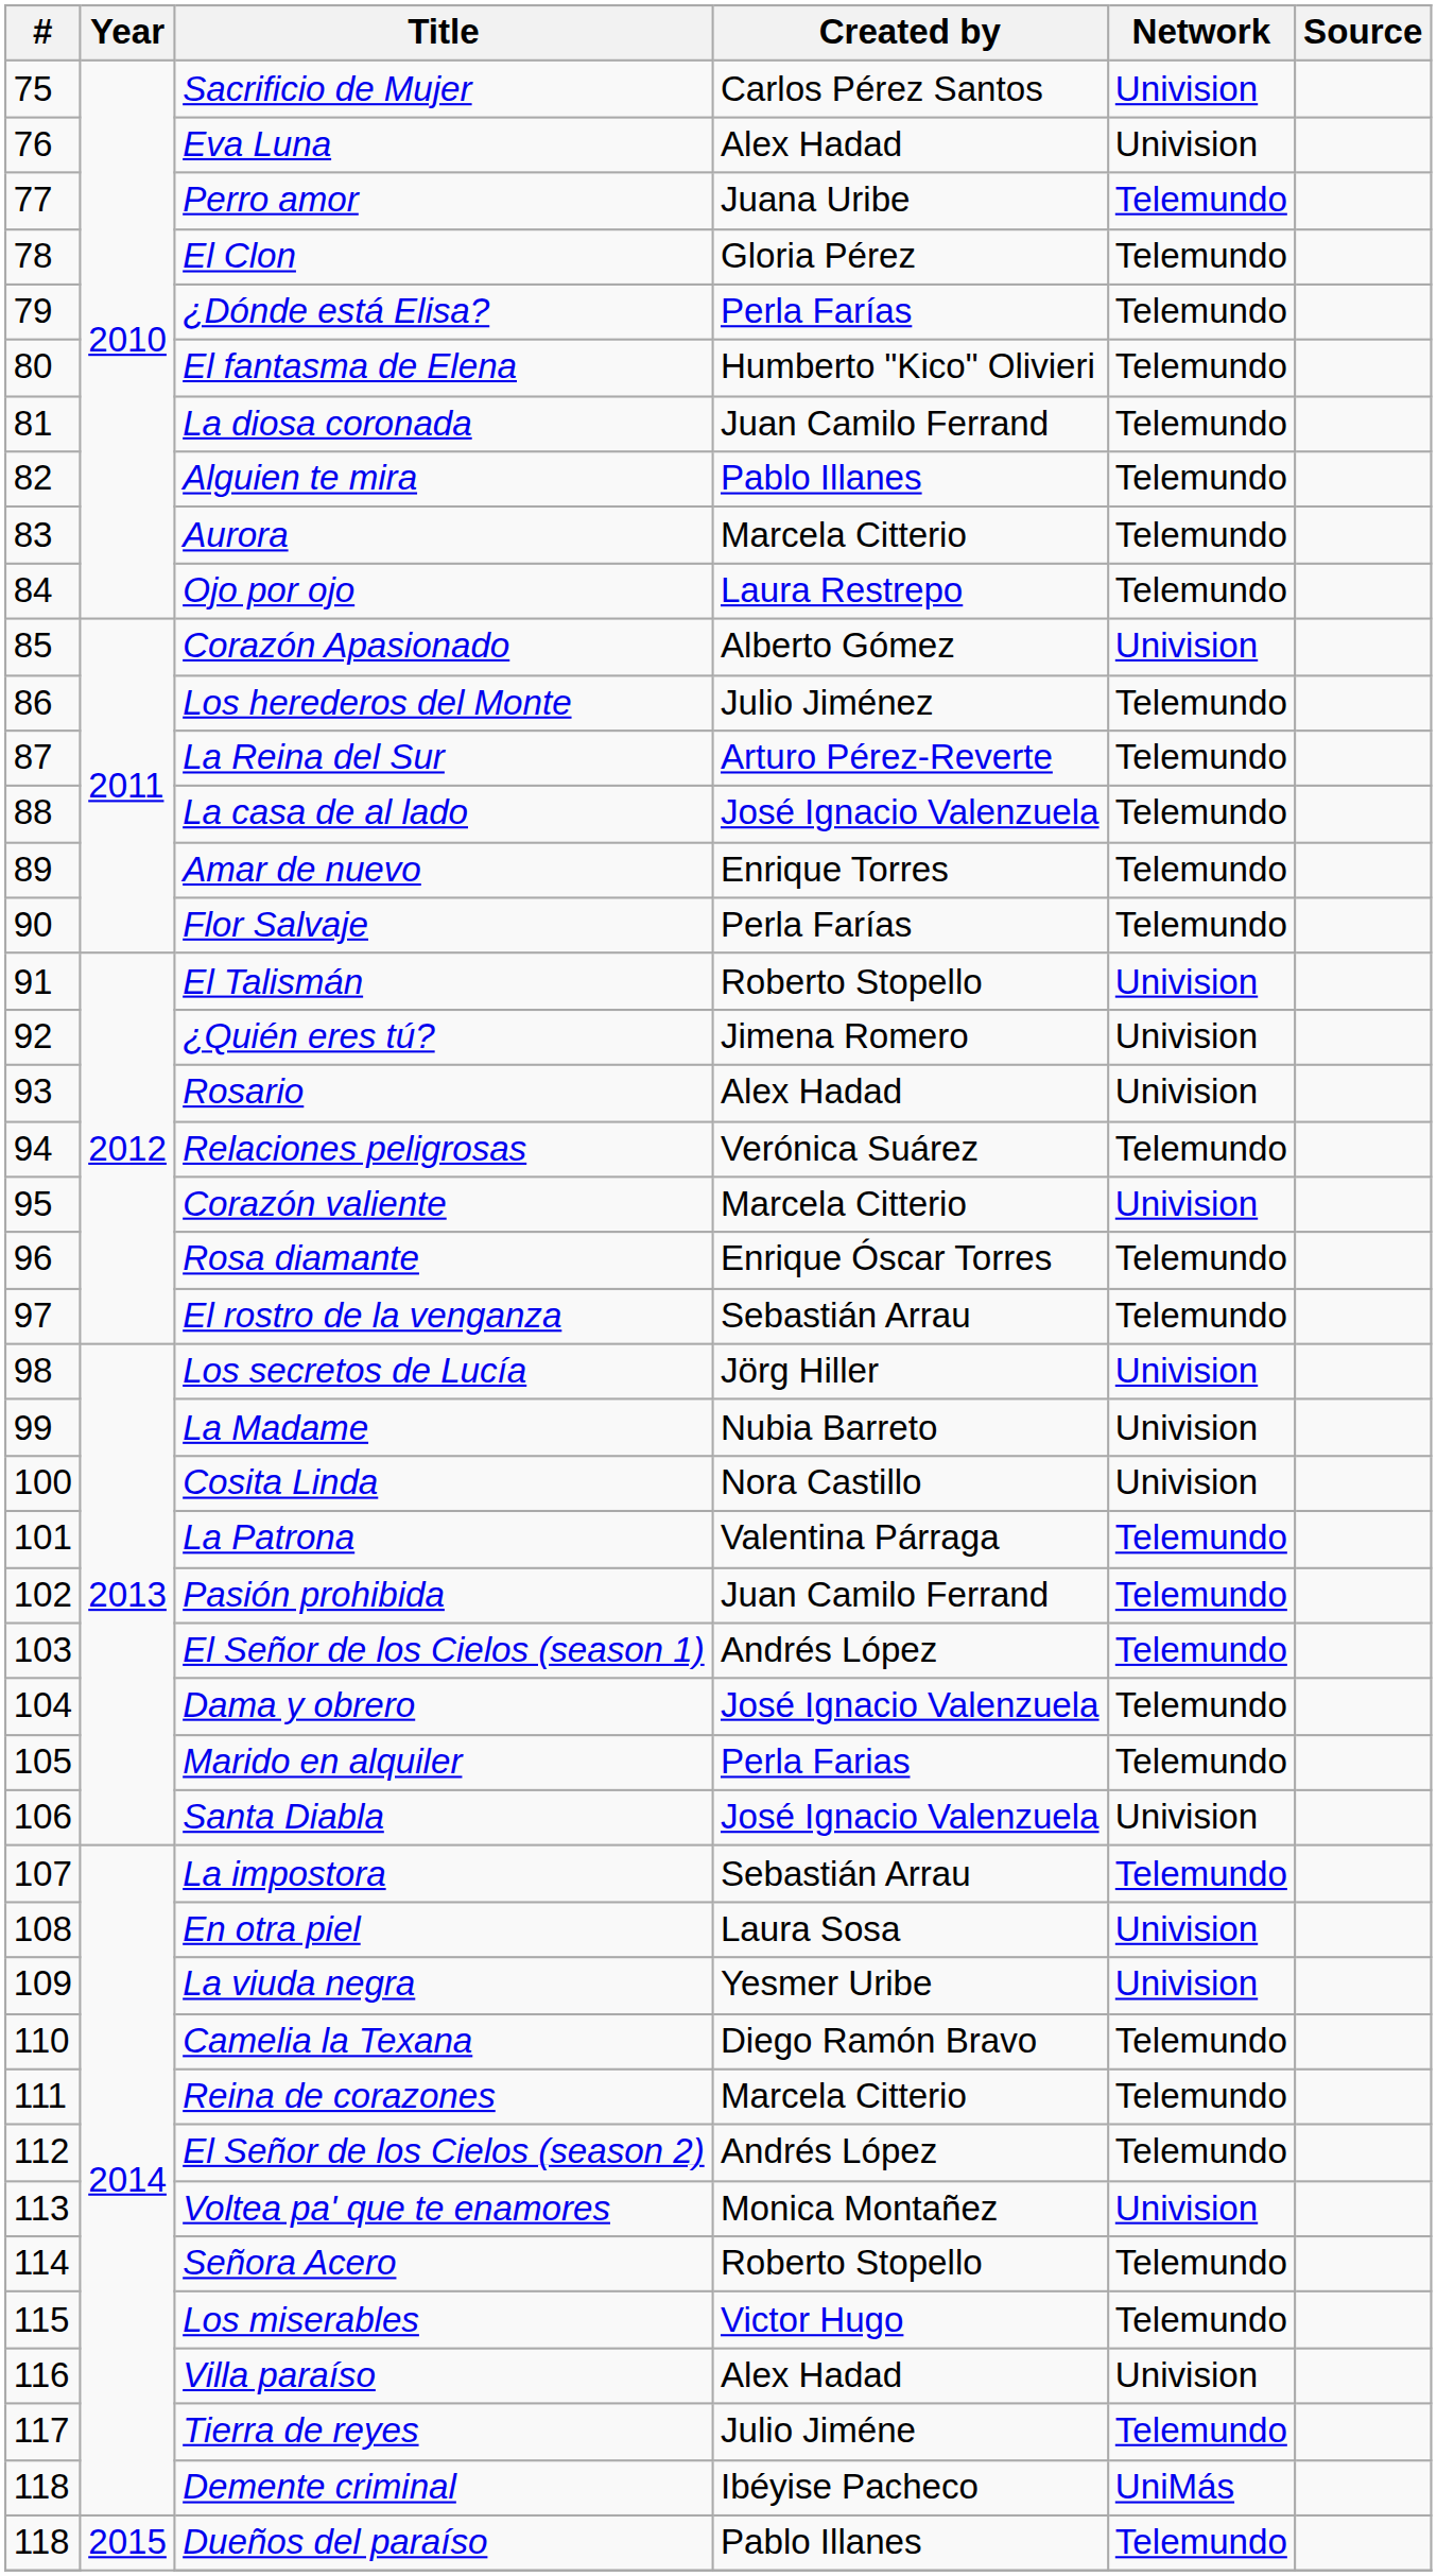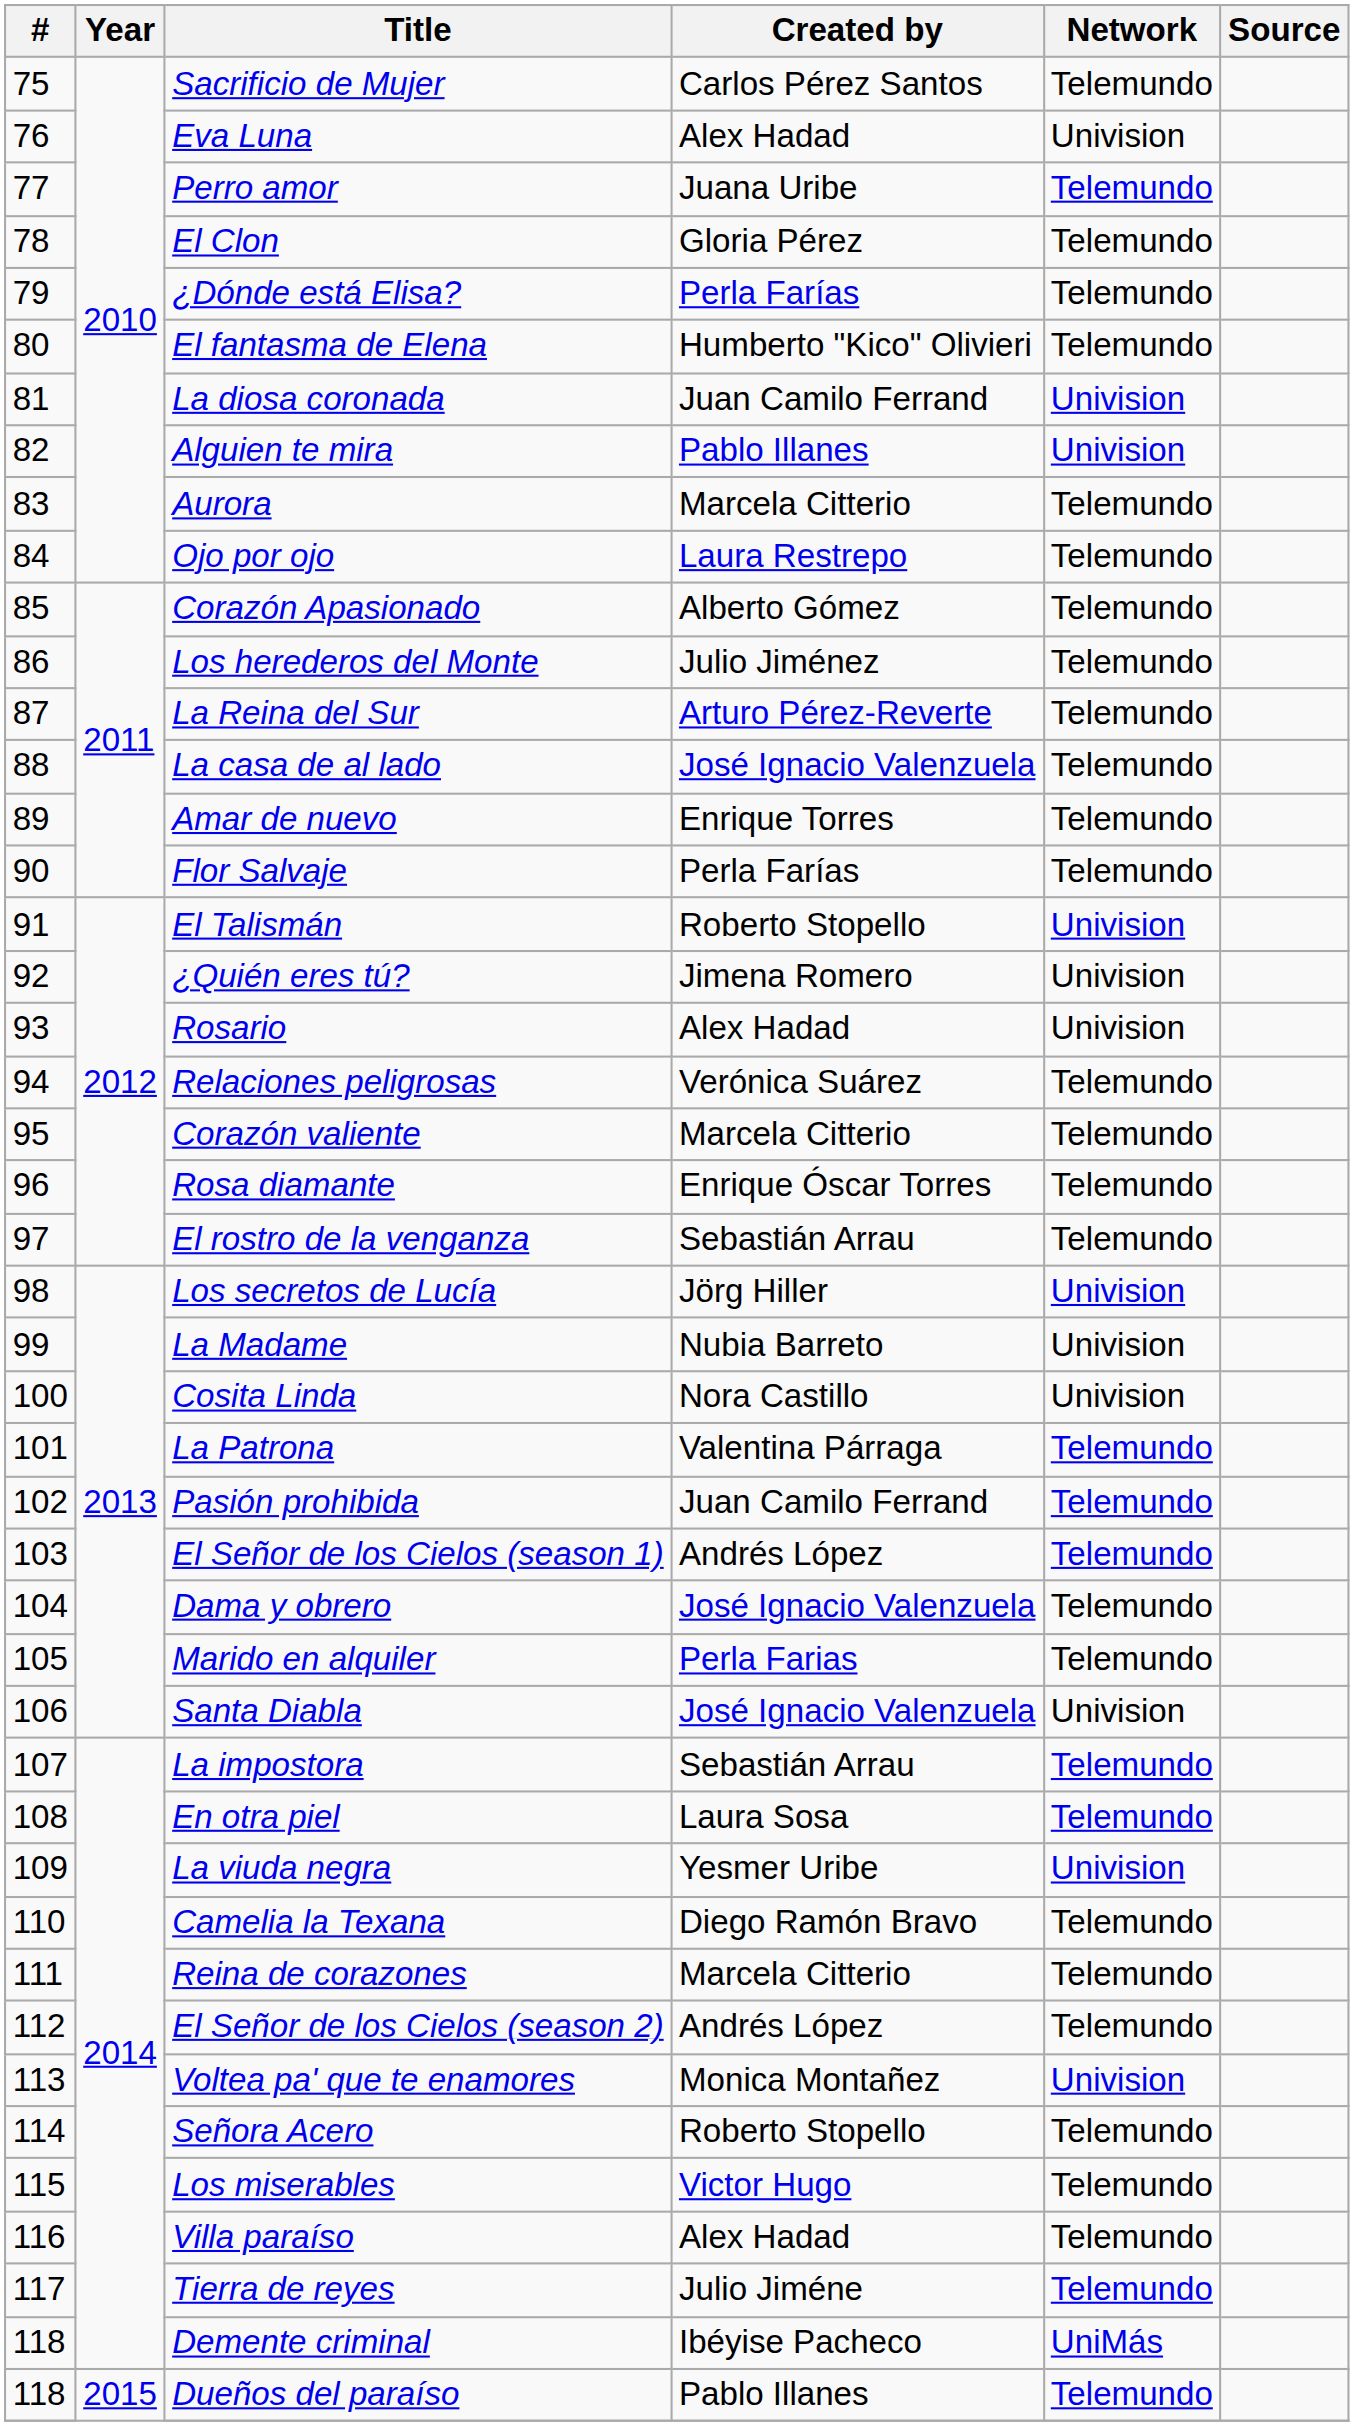Sacrificio de Mujer | Network: Univision -> Telemundo
La diosa coronada | Network: Telemundo -> Univision
Alguien te mira | Network: Telemundo -> Univision
Corazón Apasionado | Network: Univision -> Telemundo
Corazón valiente | Network: Univision -> Telemundo
En otra piel | Network: Univision -> Telemundo
Villa paraíso | Network: Univision -> Telemundo
